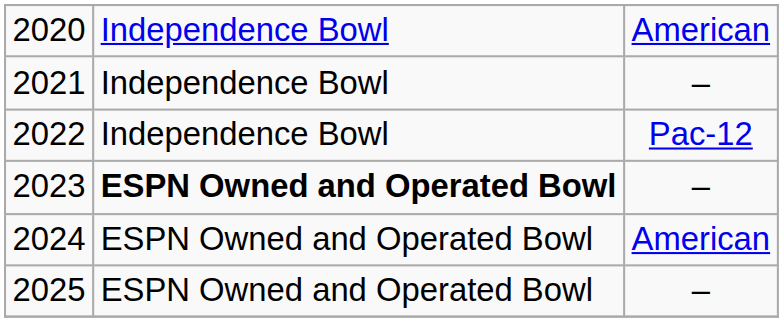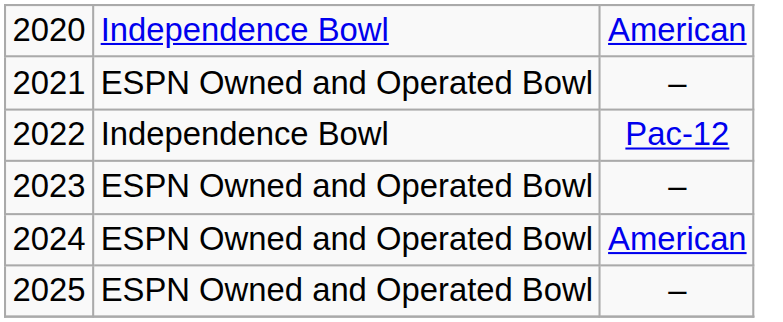2021 | column 2: Independence Bowl -> ESPN Owned and Operated Bowl
2023 | column 2: bold -> normal
